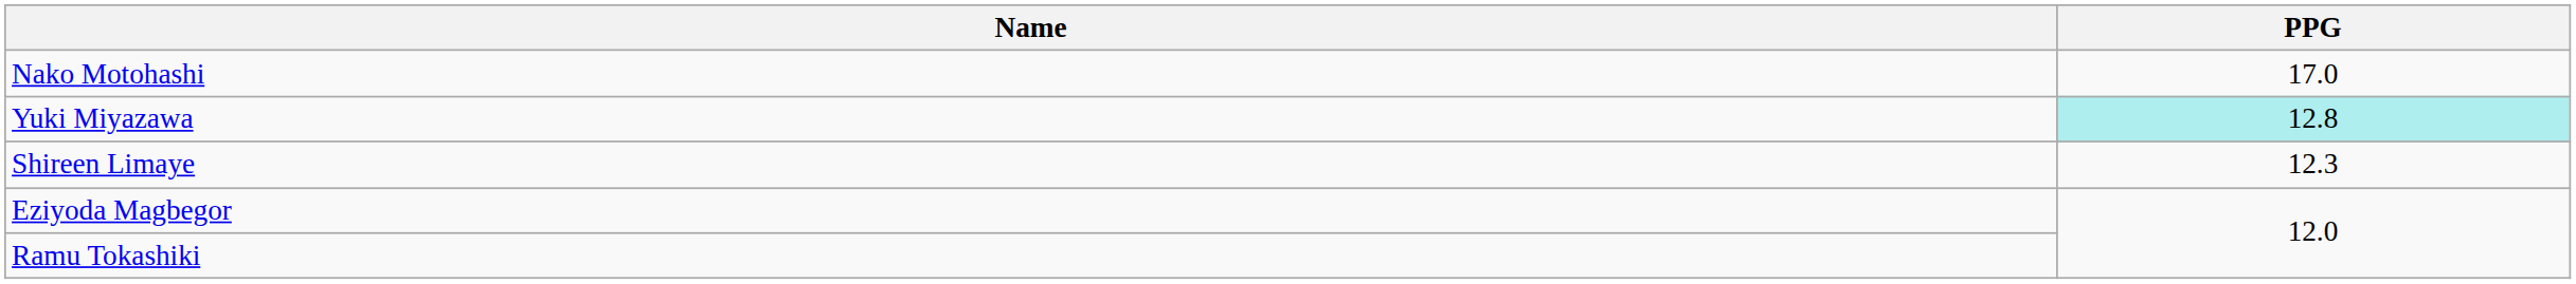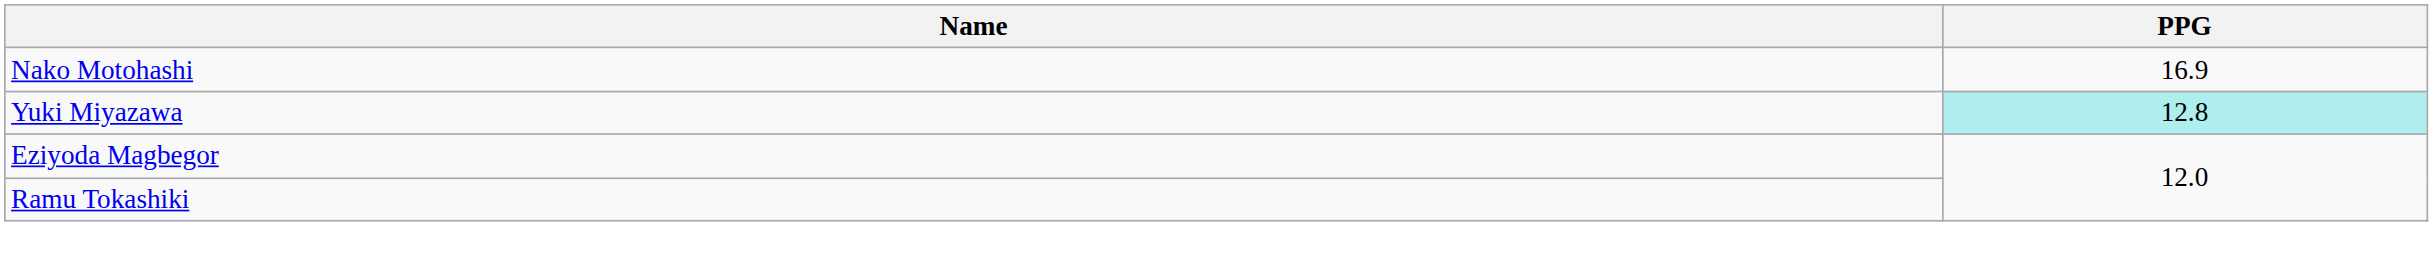Nako Motohashi | PPG: 17.0 -> 16.9
- row: Shireen Limaye | 12.3
